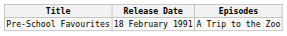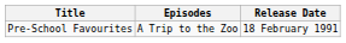columns swapped: Release Date <-> Episodes
